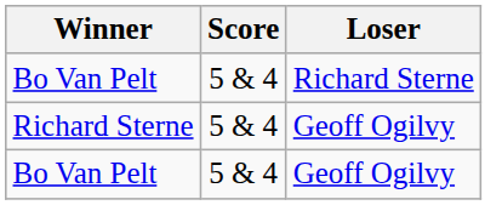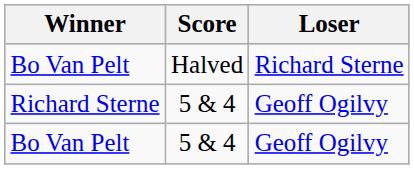Bo Van Pelt / Richard Sterne | Score: 5 & 4 -> Halved
